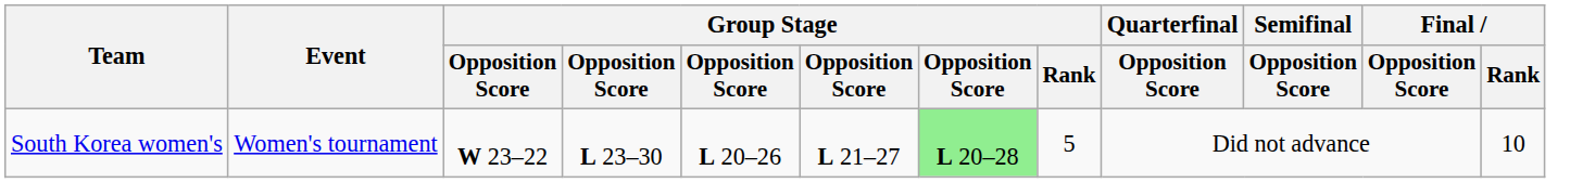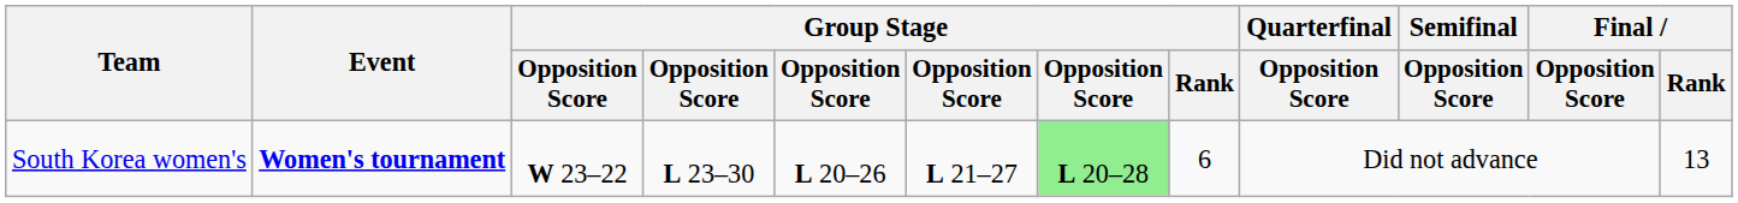South Korea women's | Event: normal -> bold
South Korea women's | Group Stage / Rank: 5 -> 6
South Korea women's | Final / Rank: 10 -> 13
